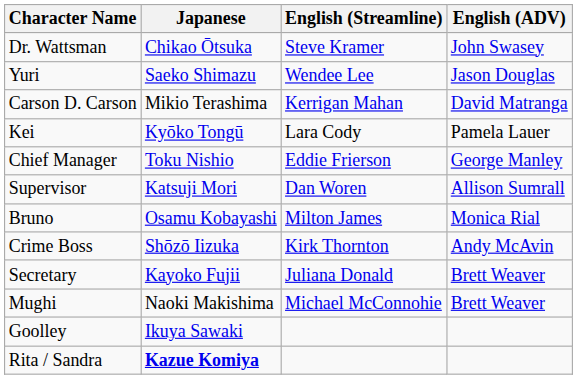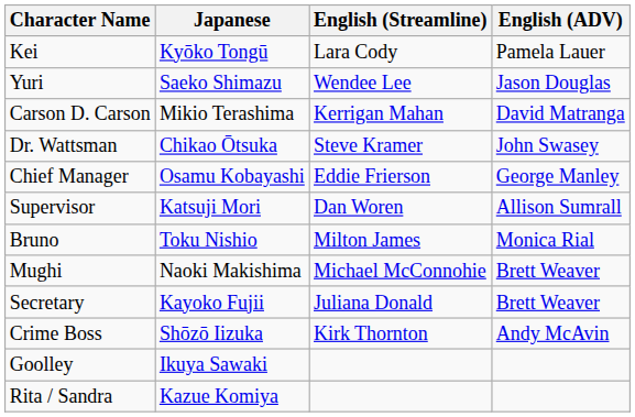rows swapped: Kei <-> Dr. Wattsman
Chief Manager | Japanese: Toku Nishio -> Osamu Kobayashi
Bruno | Japanese: Osamu Kobayashi -> Toku Nishio
rows swapped: Crime Boss <-> Mughi
Rita / Sandra | Japanese: bold -> normal
